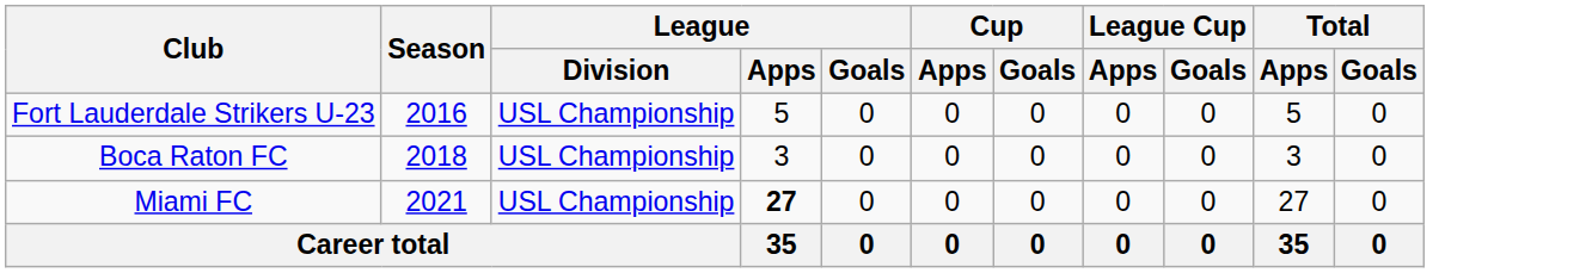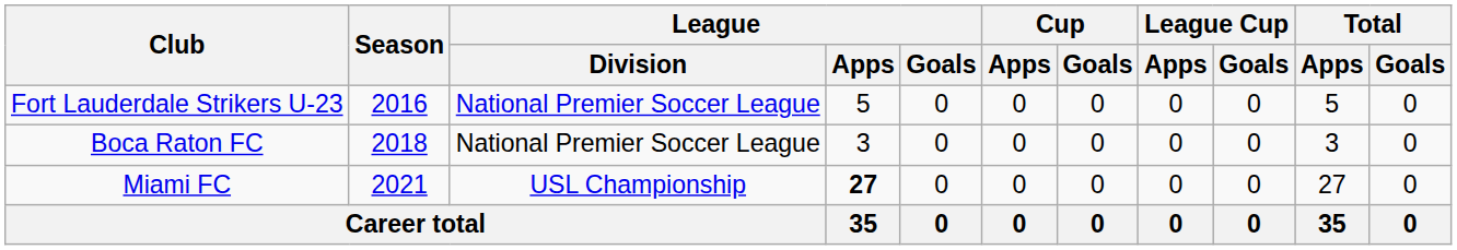Fort Lauderdale Strikers U-23 | League / Division: USL Championship -> National Premier Soccer League
Boca Raton FC | League / Division: USL Championship -> National Premier Soccer League
